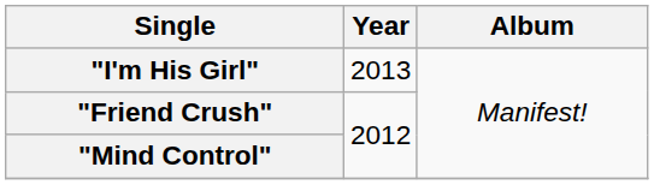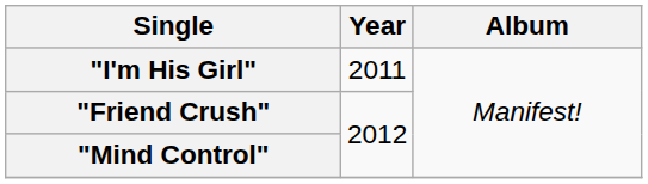"I'm His Girl" | Year: 2013 -> 2011
